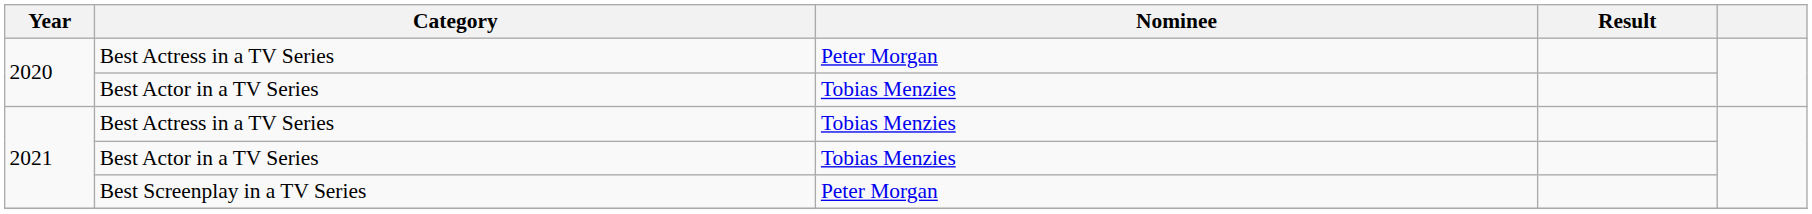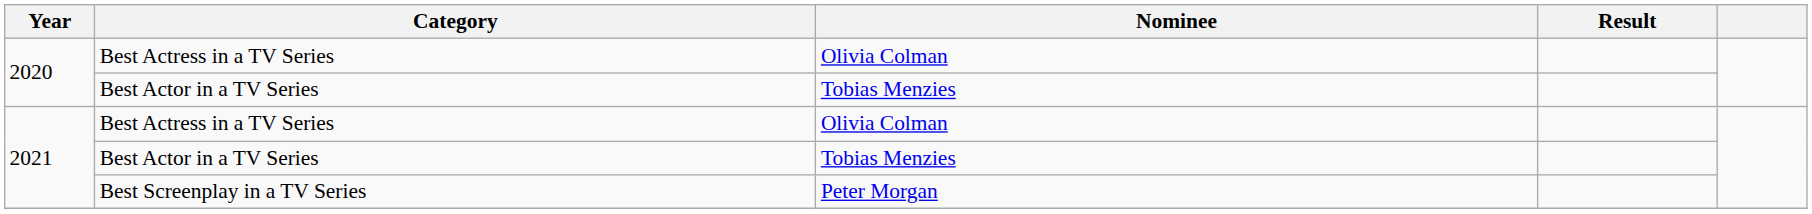2020 / Best Actress in a TV Series | Nominee: Peter Morgan -> Olivia Colman
2021 / Best Actress in a TV Series | Nominee: Tobias Menzies -> Olivia Colman
